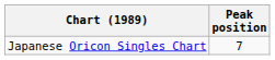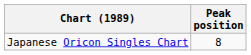Japanese Oricon Singles Chart | Peak position: 7 -> 8
